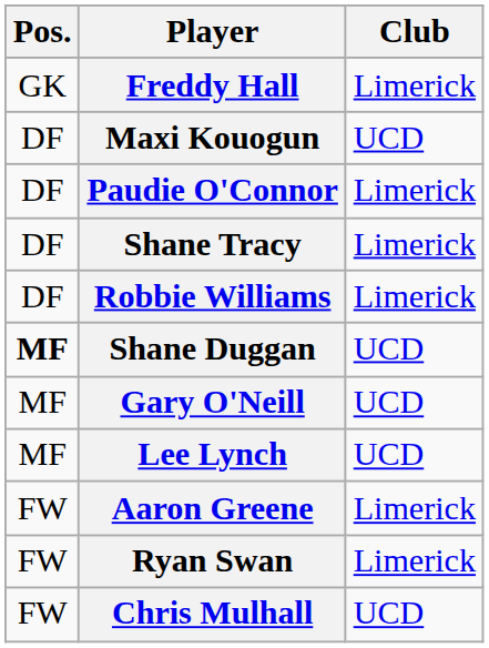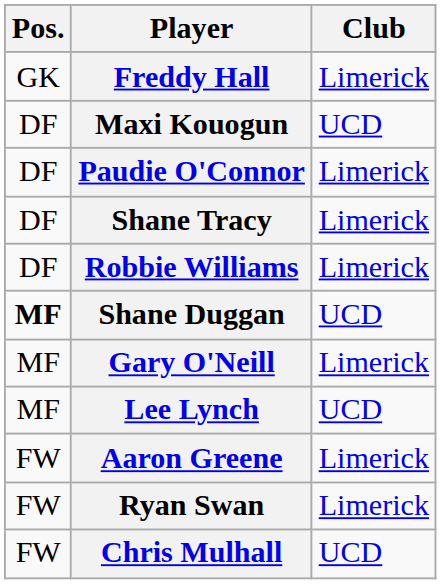Gary O'Neill | Club: UCD -> Limerick
